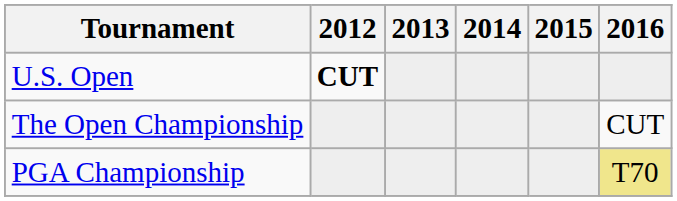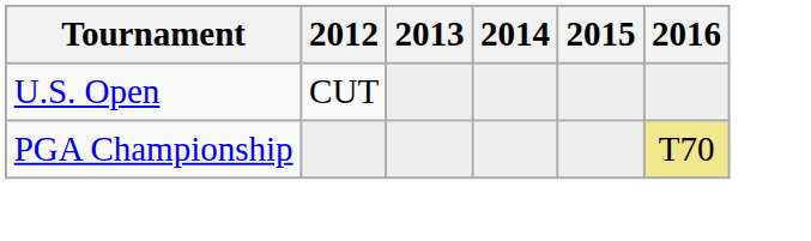U.S. Open | 2012: bold -> normal
- row: The Open Championship | CUT
